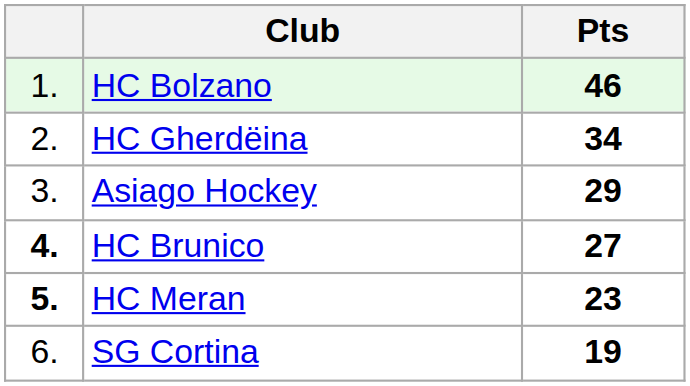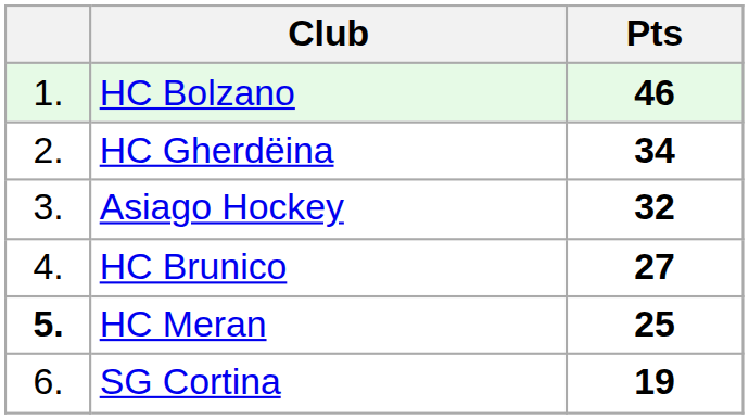Asiago Hockey | Pts: 29 -> 32
HC Brunico | column 1: bold -> normal
HC Meran | Pts: 23 -> 25
